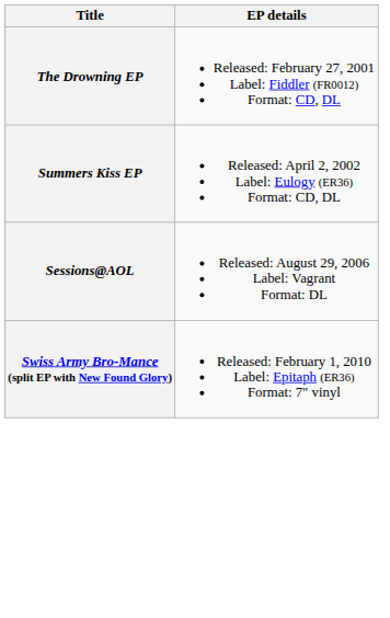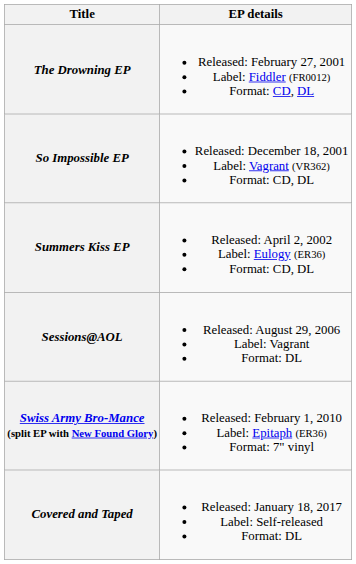+ row: So Impossible EP | Released: December 18, 2001 Label: Vagrant (VR362) Format: CD, DL
+ row: Covered and Taped | Released: January 18, 2017 Label: Self-released Format: DL
